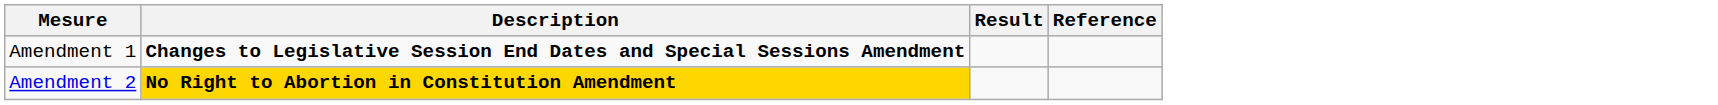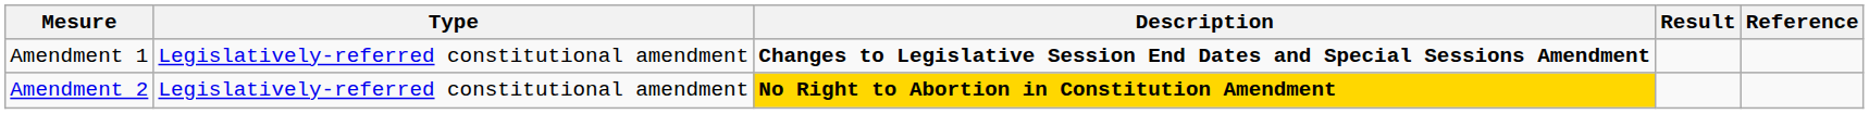+ column: Type | Legislatively-referred constitutional amendment | Legislatively-referred constitutional amendment
